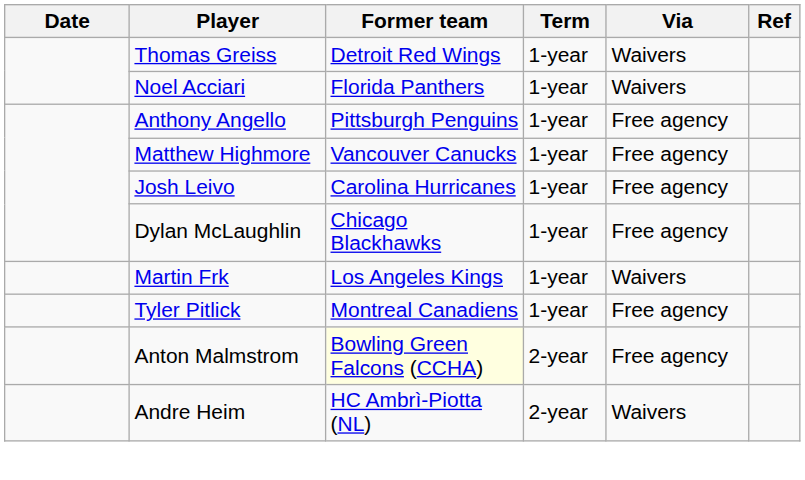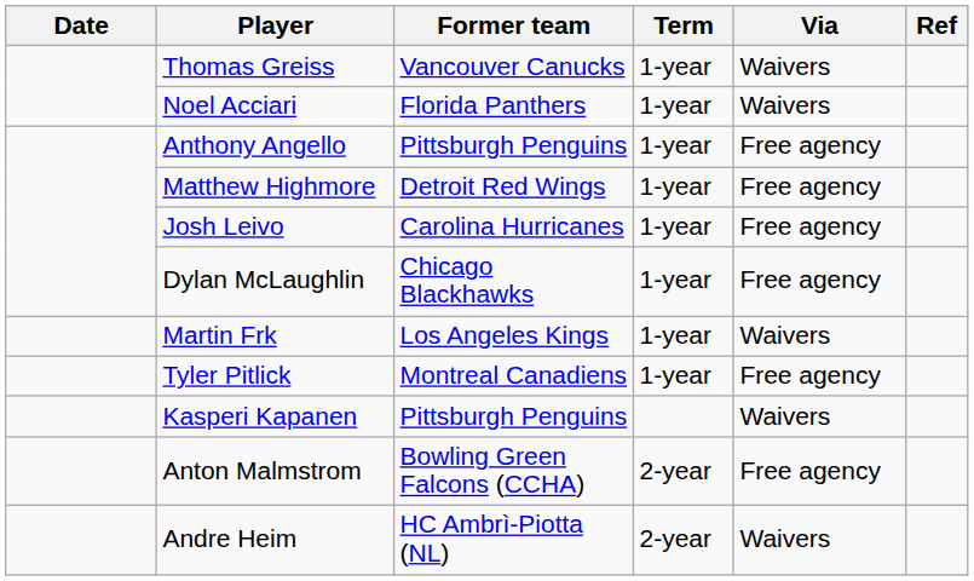Thomas Greiss | Former team: Detroit Red Wings -> Vancouver Canucks
Matthew Highmore | Former team: Vancouver Canucks -> Detroit Red Wings
+ row: Kasperi Kapanen | Pittsburgh Penguins | Waivers
Anton Malmstrom | Former team: lightyellow background -> no background
